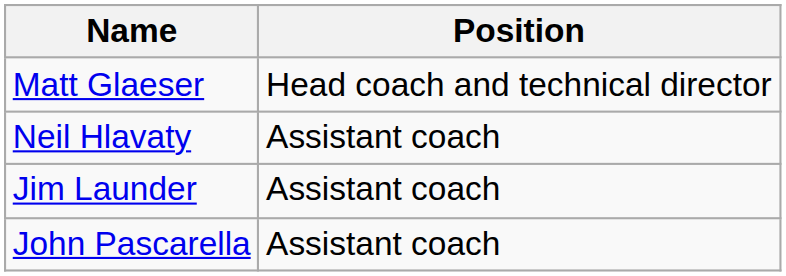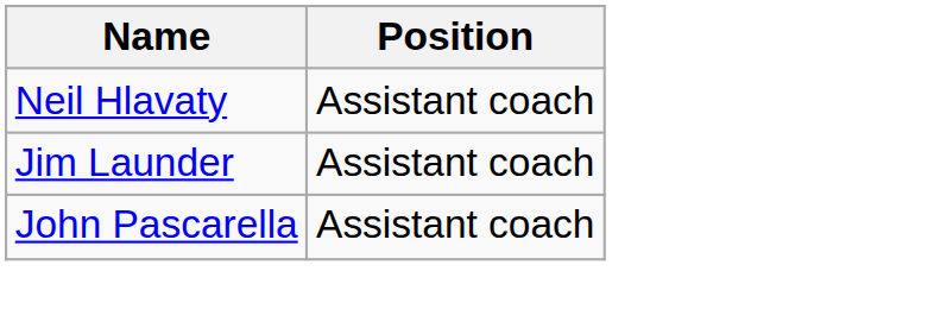- row: Matt Glaeser | Head coach and technical director
